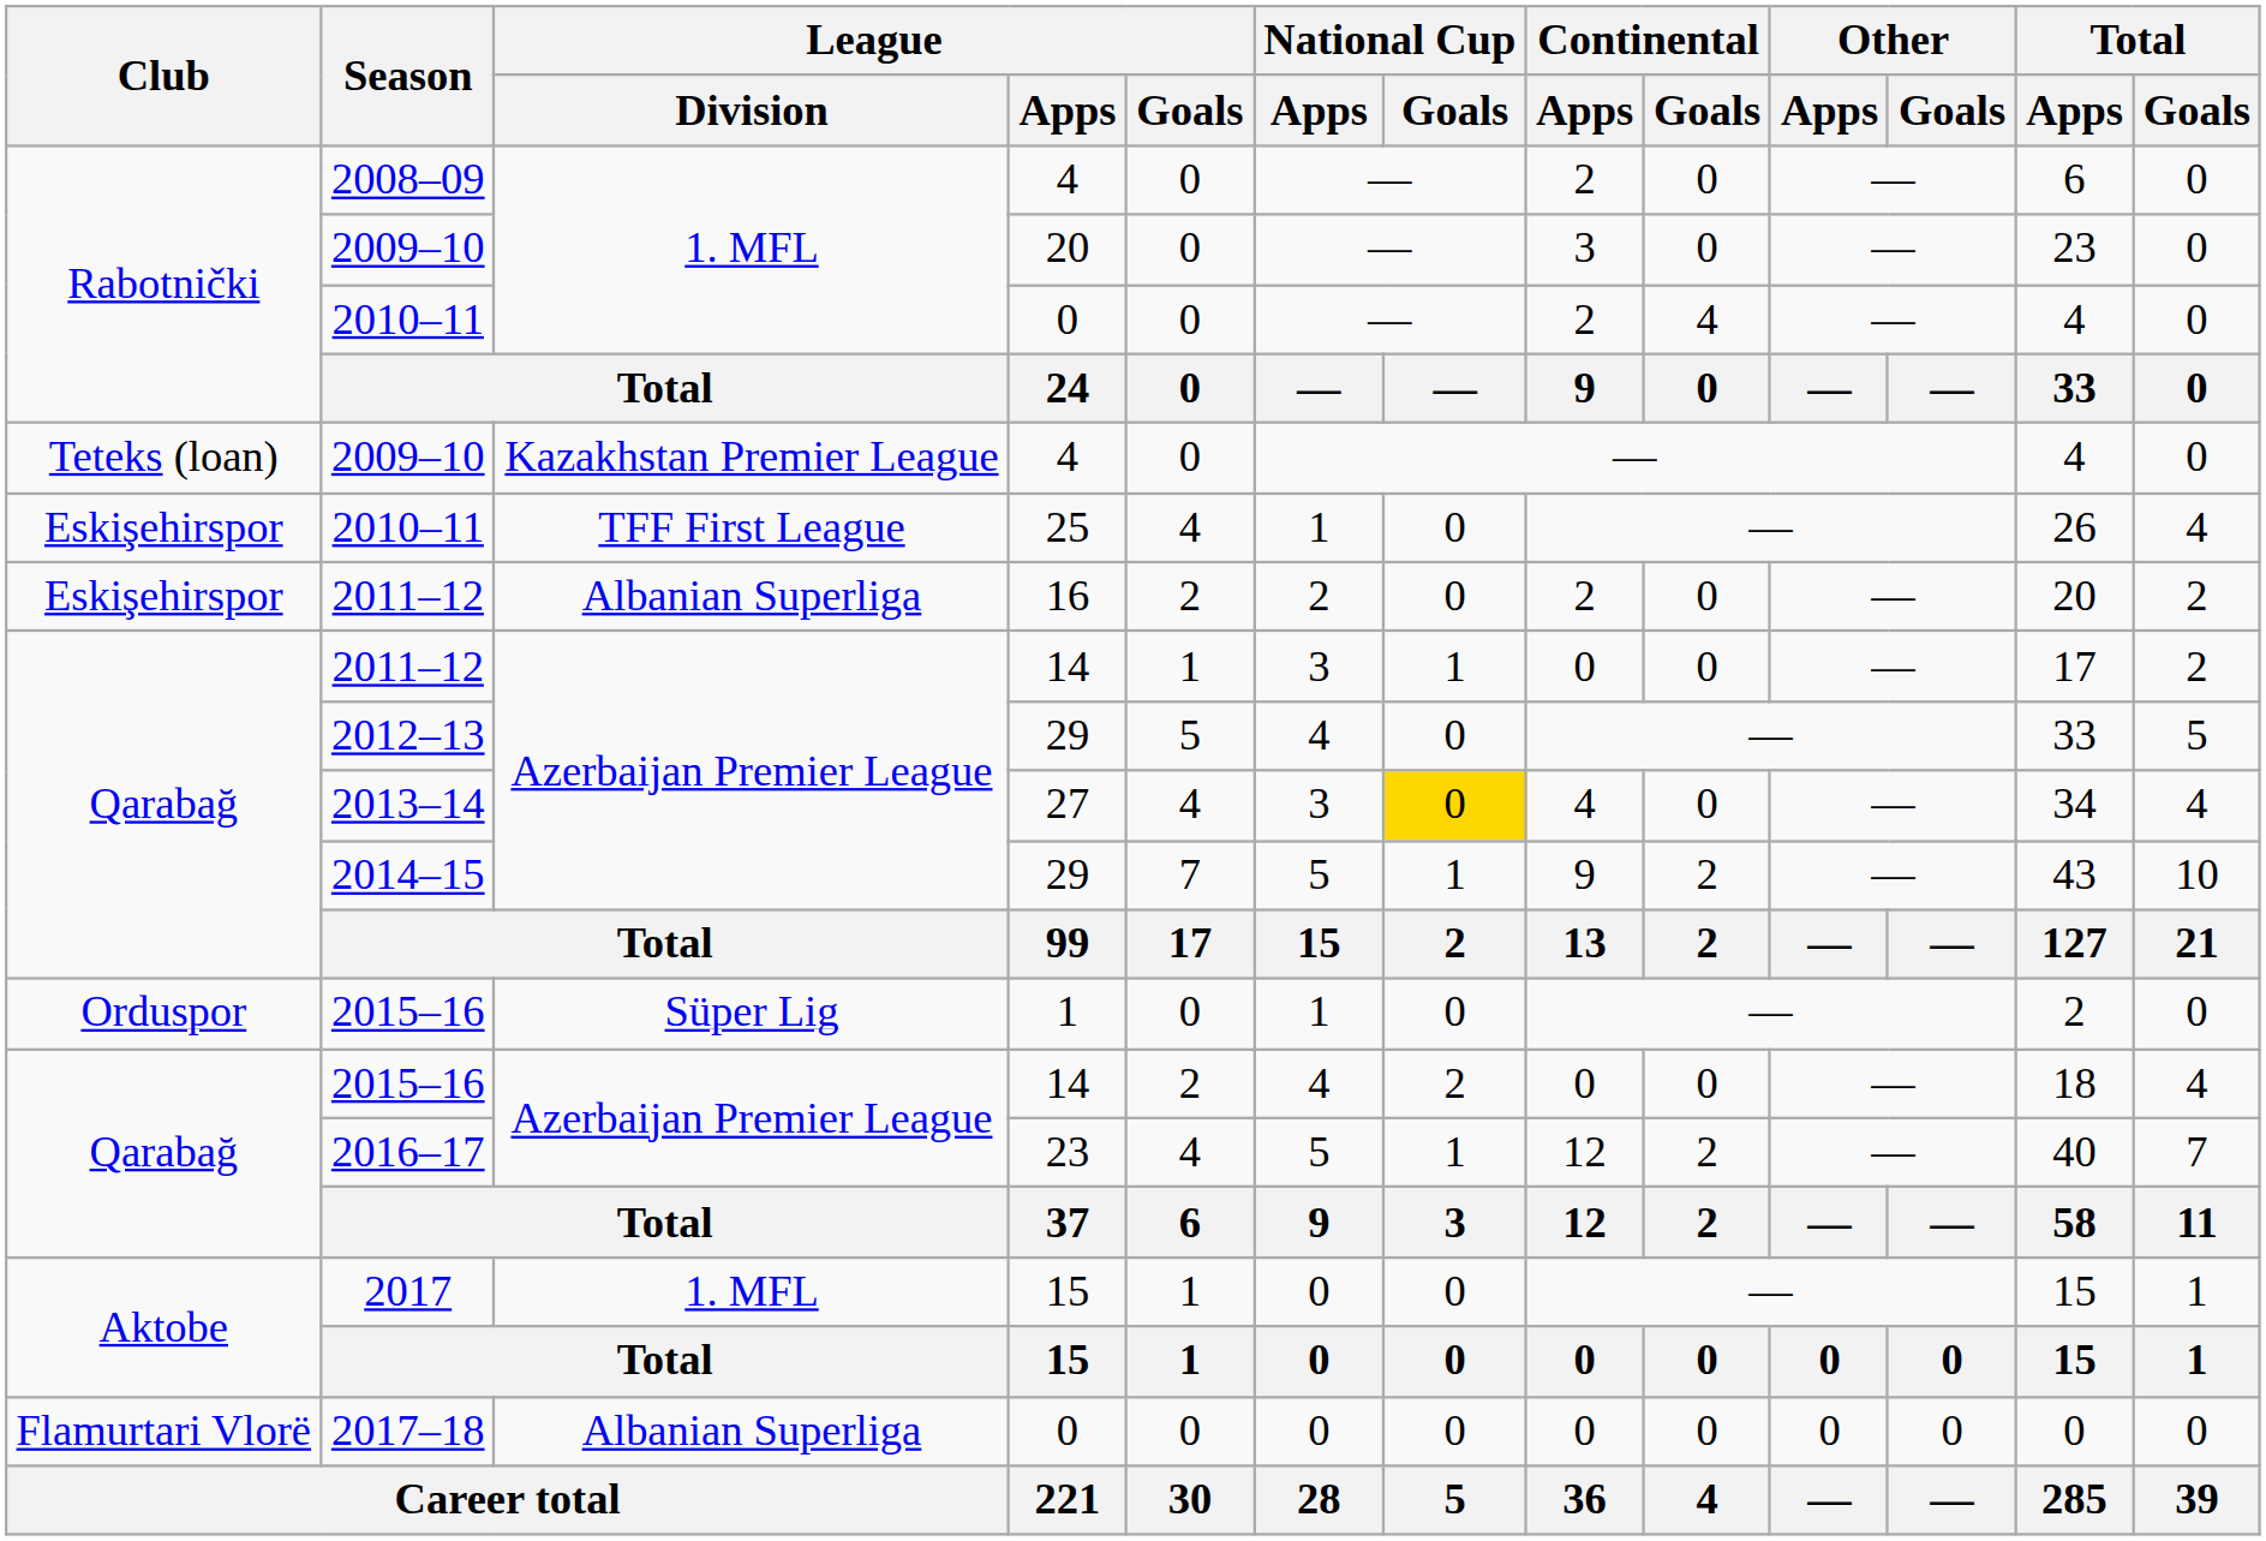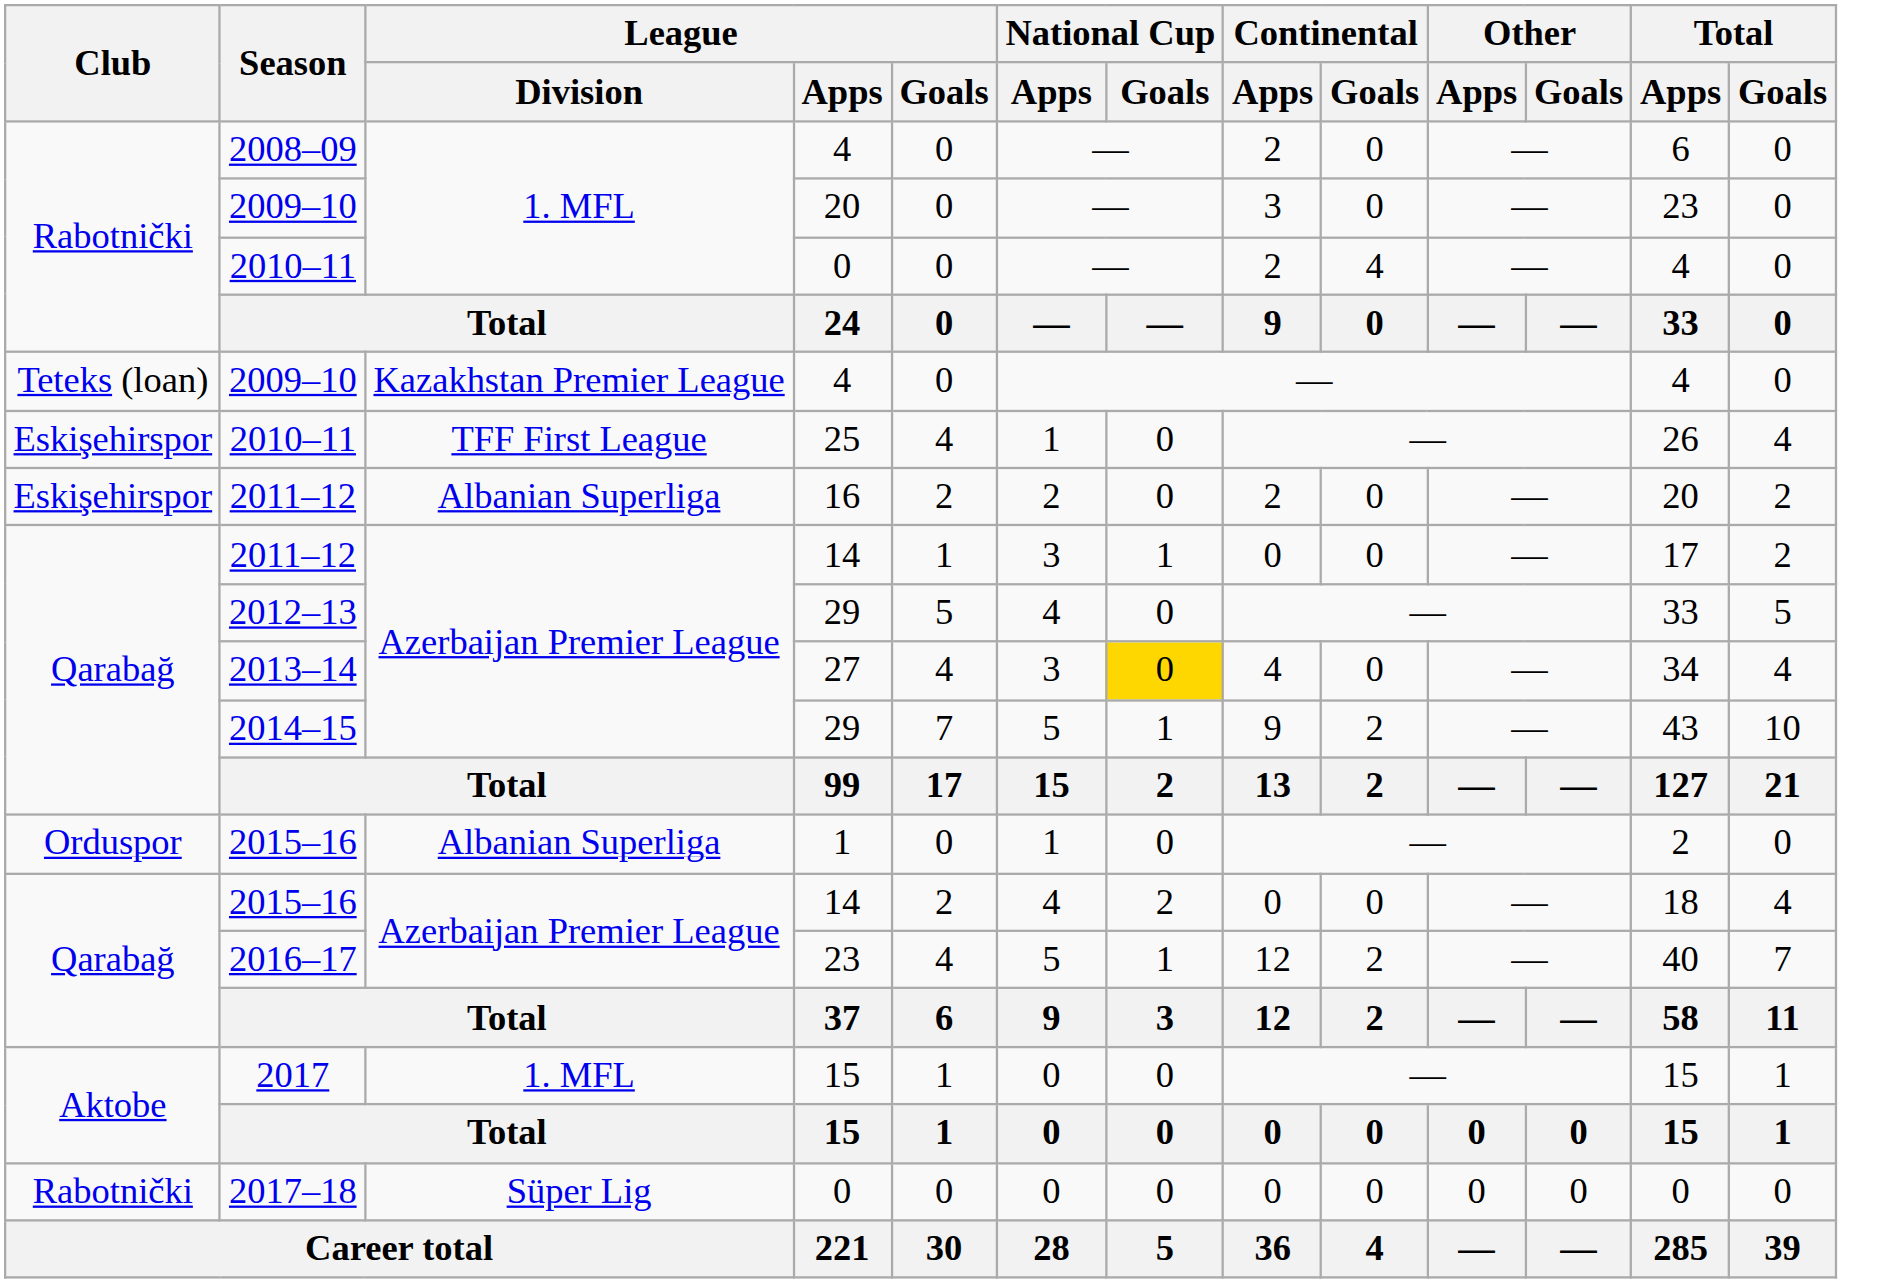2015–16 / 1 | League / Division: Süper Lig -> Albanian Superliga
2017–18 | Club: Flamurtari Vlorë -> Rabotnički
2017–18 | League / Division: Albanian Superliga -> Süper Lig
